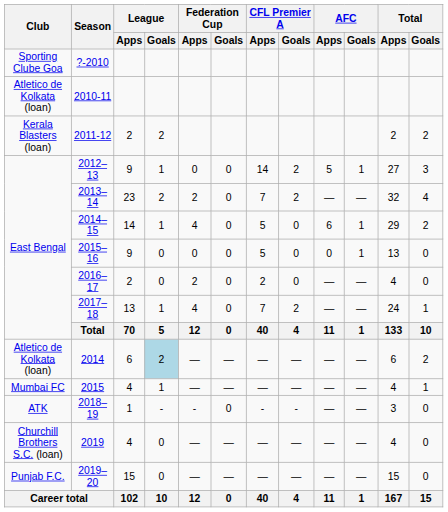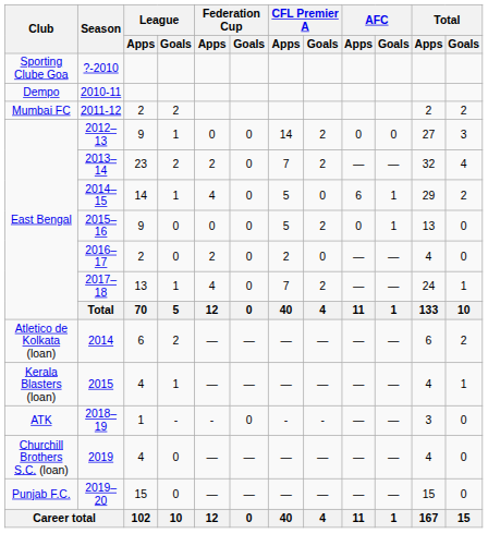2010-11 | Club: Atletico de Kolkata (loan) -> Dempo
2011-12 | Club: Kerala Blasters (loan) -> Mumbai FC
2012–13 | AFC / Apps: 5 -> 0
2012–13 | AFC / Goals: 1 -> 0
2015–16 | CFL Premier A / Goals: 0 -> 2
2014 | League / Goals: lightblue background -> no background
2015 | Club: Mumbai FC -> Kerala Blasters (loan)
